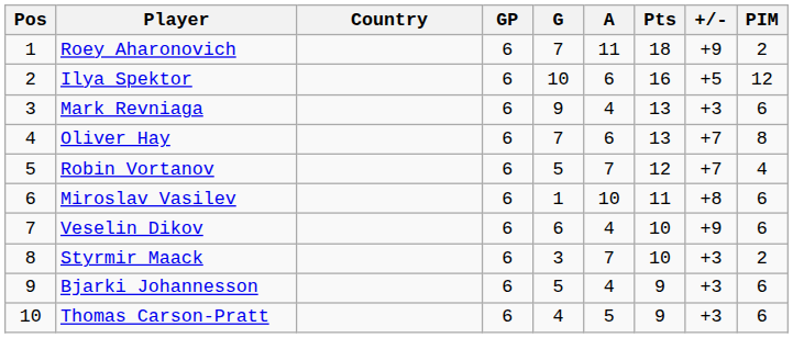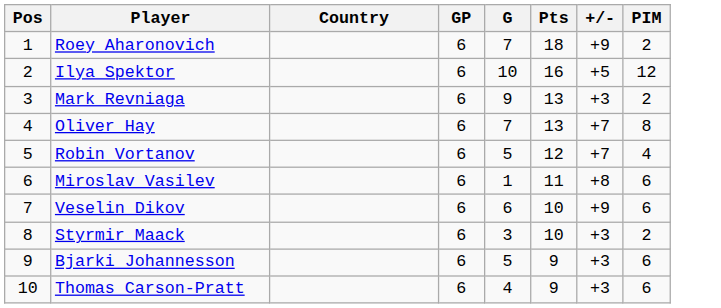- column: A | 11 | 6 | 4 | 6 | 7 | 10 | 4 | 7 | 4 | 5
Mark Revniaga | PIM: 6 -> 2
